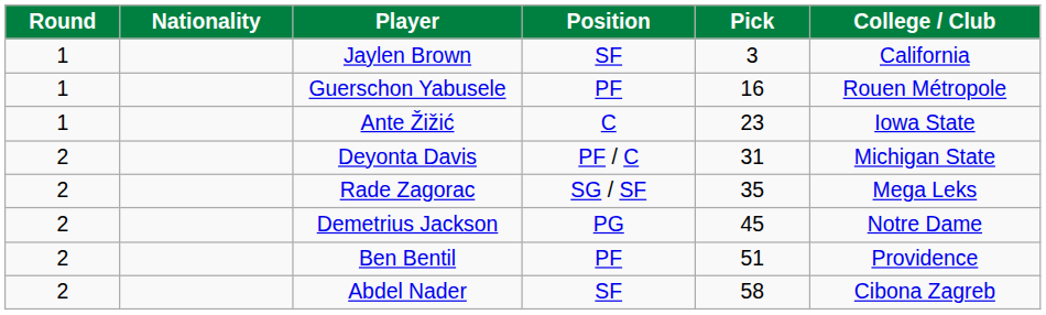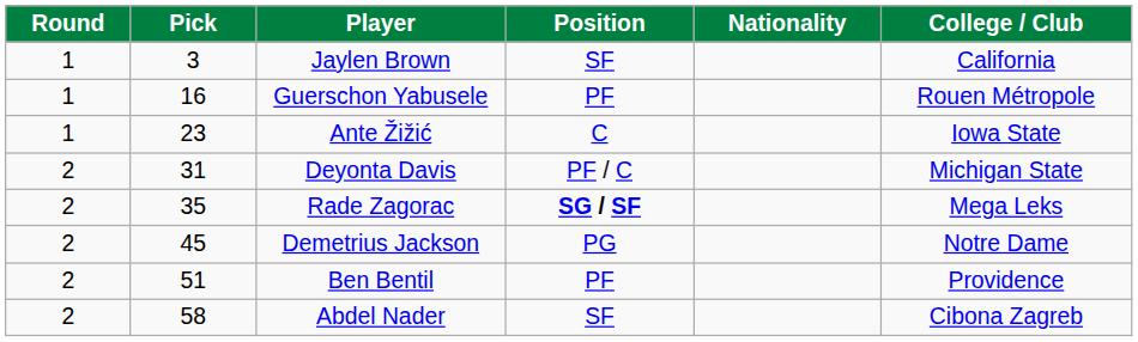columns swapped: Pick <-> Nationality
Rade Zagorac | Position: normal -> bold
